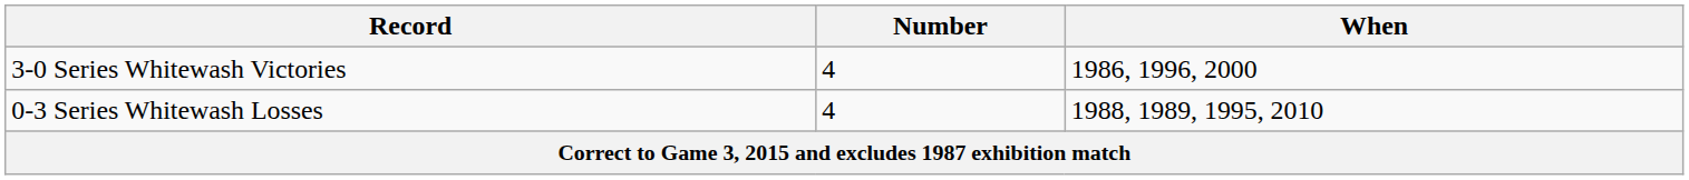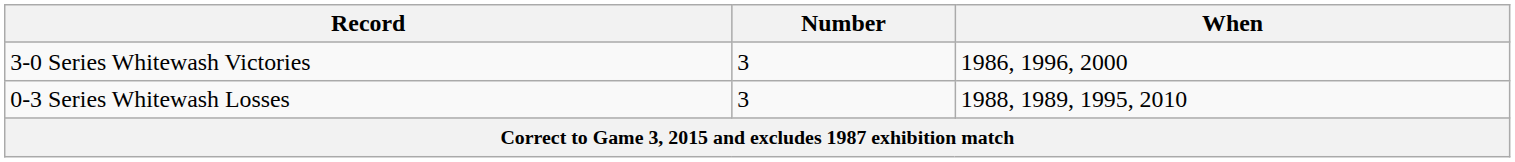3-0 Series Whitewash Victories | Number: 4 -> 3
0-3 Series Whitewash Losses | Number: 4 -> 3
